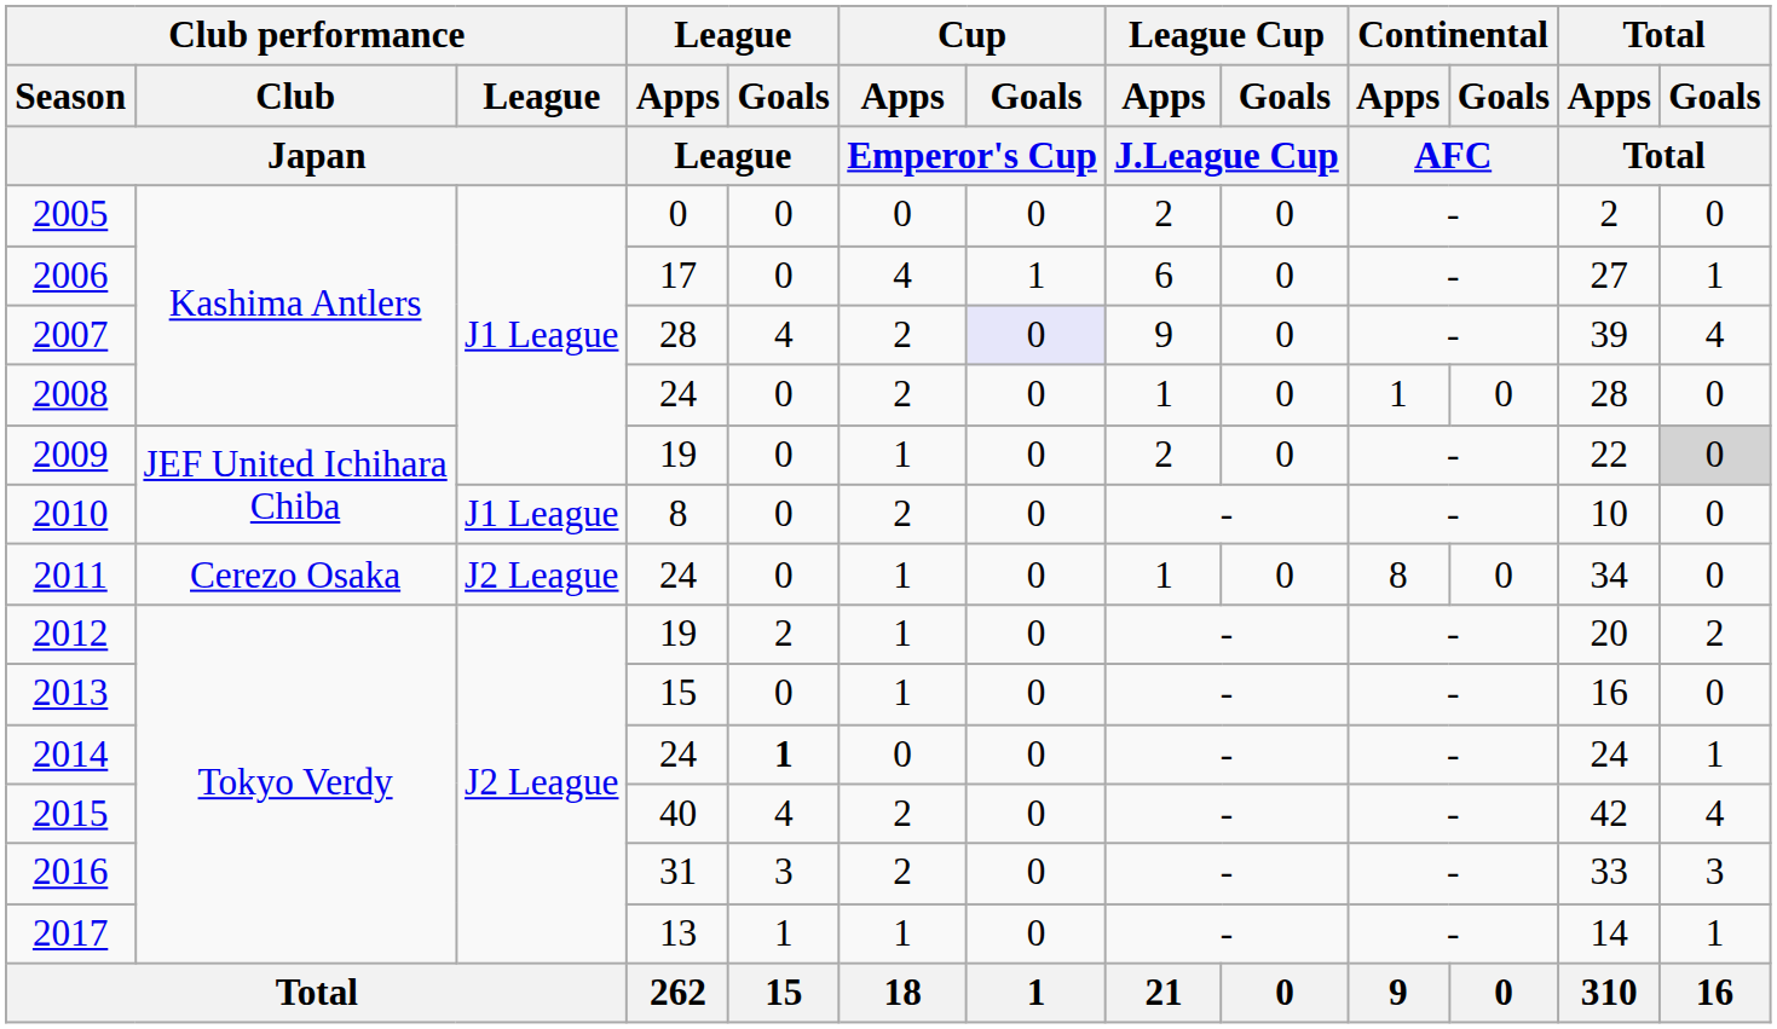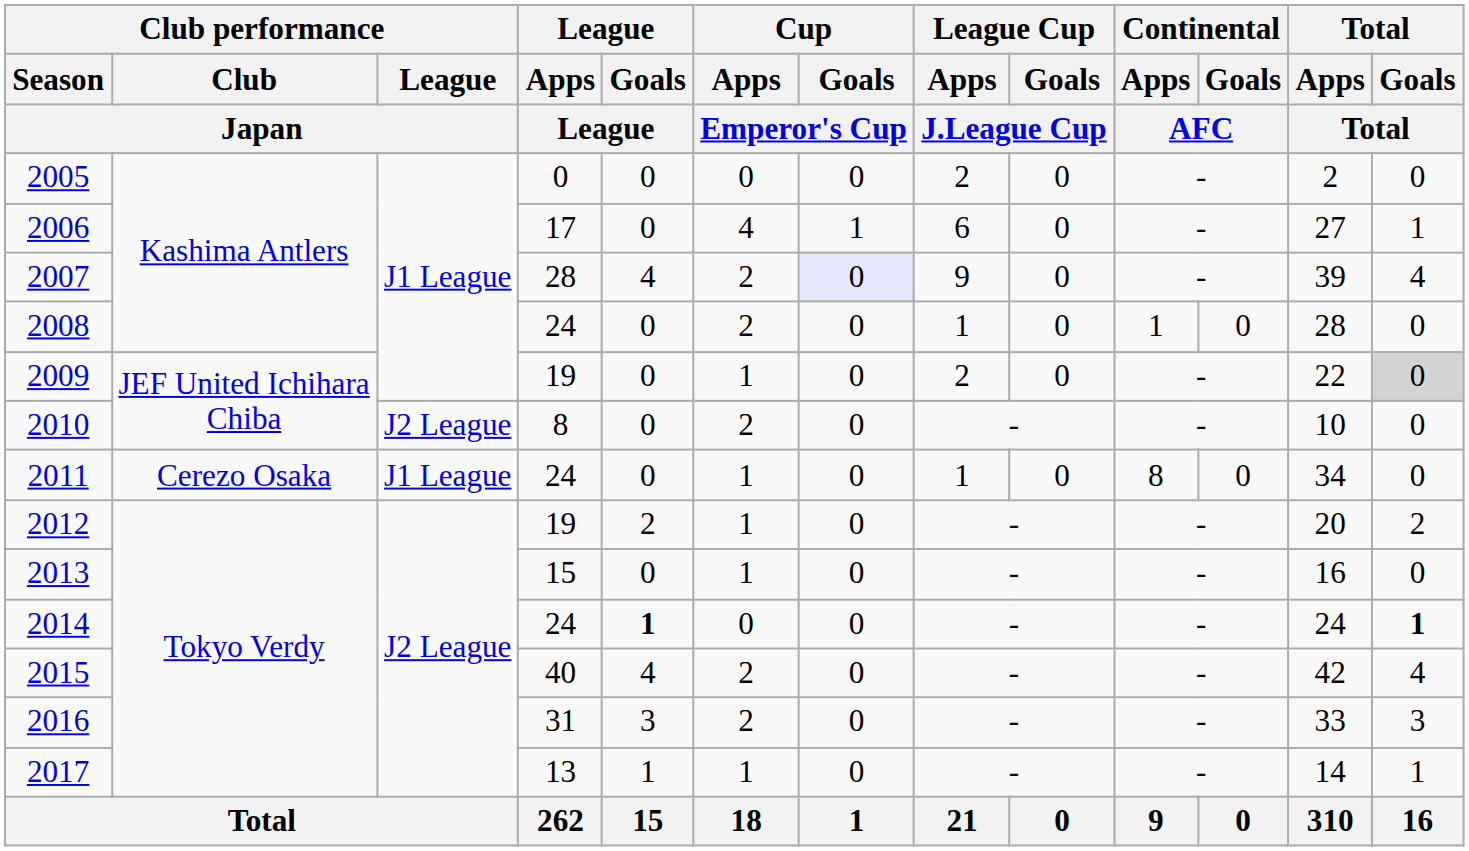2010 | Club performance / League / Japan: J1 League -> J2 League
2011 | Club performance / League / Japan: J2 League -> J1 League
2014 | Total / Goals / Total: normal -> bold
